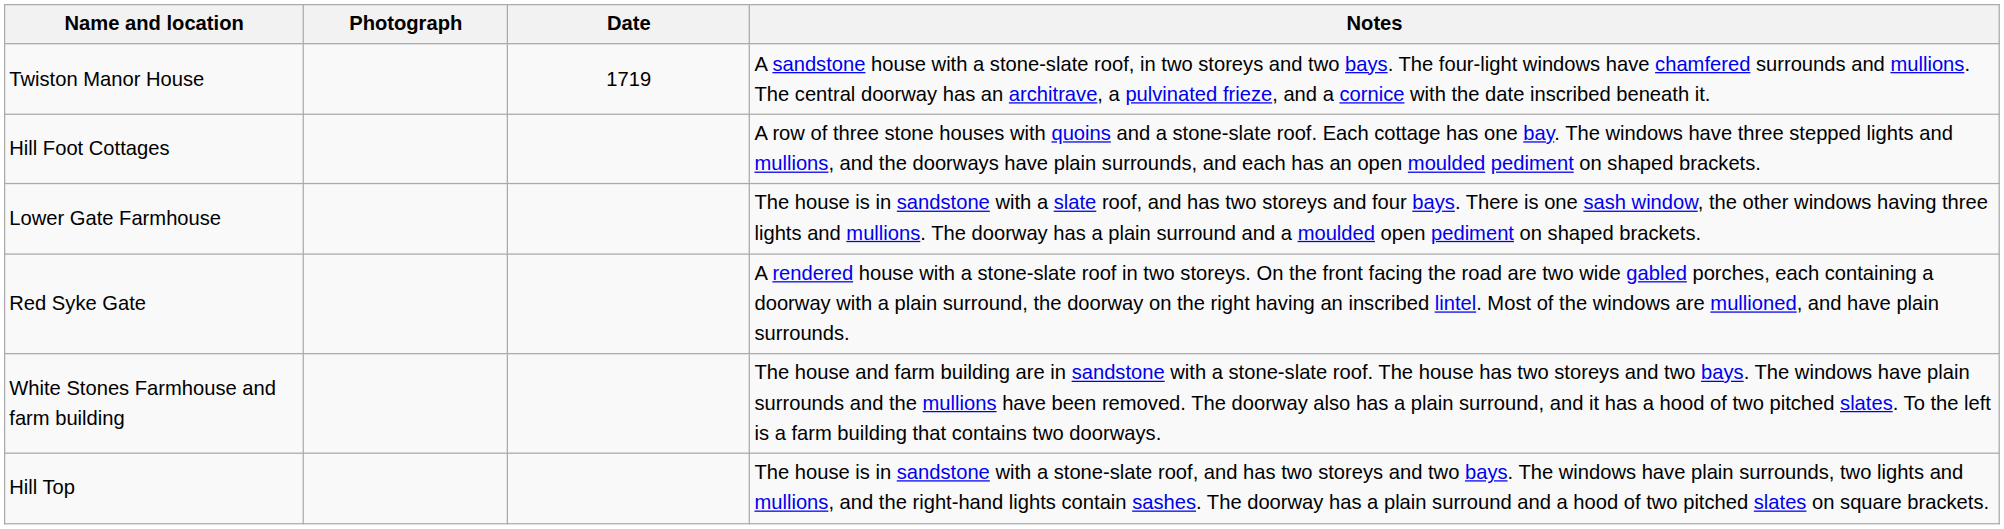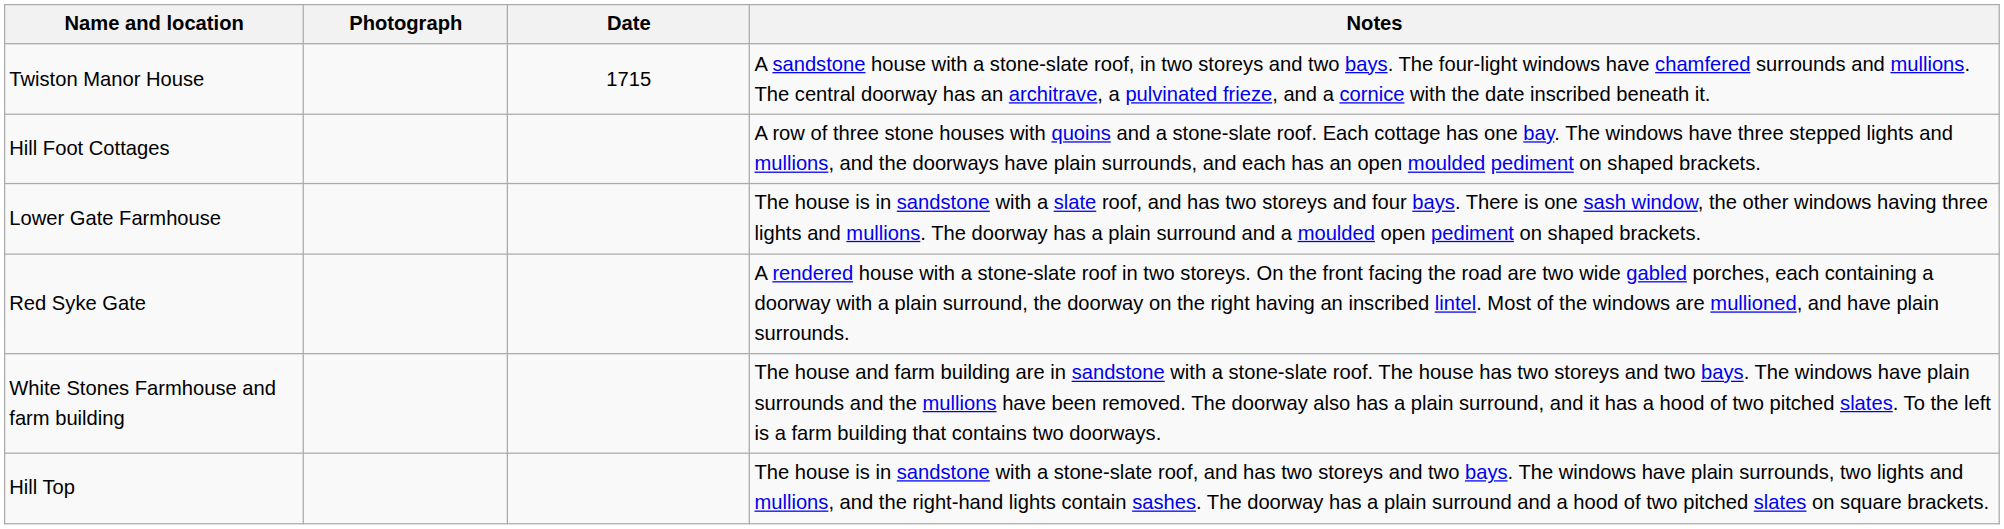Twiston Manor House | Date: 1719 -> 1715
